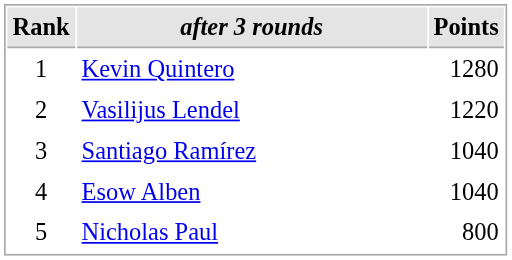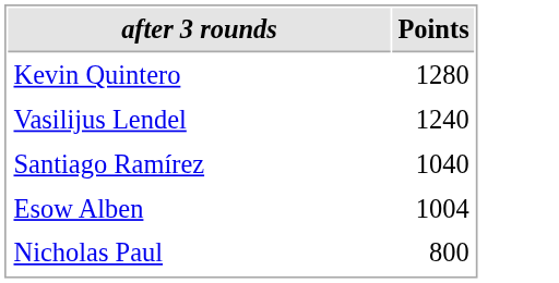- column: Rank | 1 | 2 | 3 | 4 | 5
Vasilijus Lendel | Points: 1220 -> 1240
Esow Alben | Points: 1040 -> 1004
